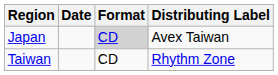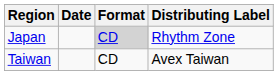Japan | Distributing Label: Avex Taiwan -> Rhythm Zone
Taiwan | Distributing Label: Rhythm Zone -> Avex Taiwan
